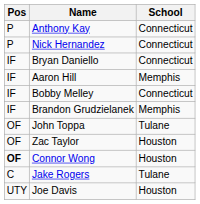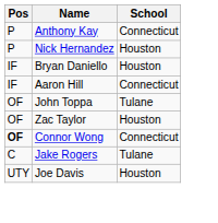Nick Hernandez | School: Connecticut -> Houston
Bryan Daniello | School: Connecticut -> Houston
Aaron Hill | School: Memphis -> Connecticut
- row: IF | Bobby Melley | Connecticut
- row: IF | Brandon Grudzielanek | Memphis
Connor Wong | School: Houston -> Connecticut
